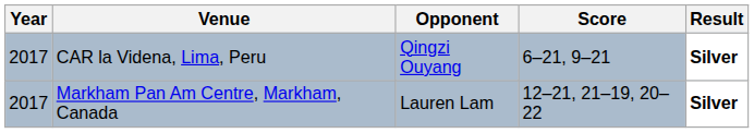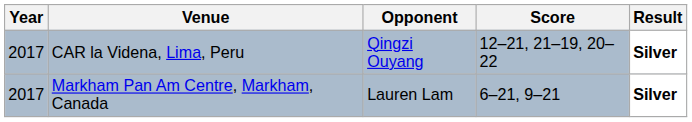CAR la Videna, Lima, Peru | Score: 6–21, 9–21 -> 12–21, 21–19, 20–22
Markham Pan Am Centre, Markham, Canada | Score: 12–21, 21–19, 20–22 -> 6–21, 9–21
